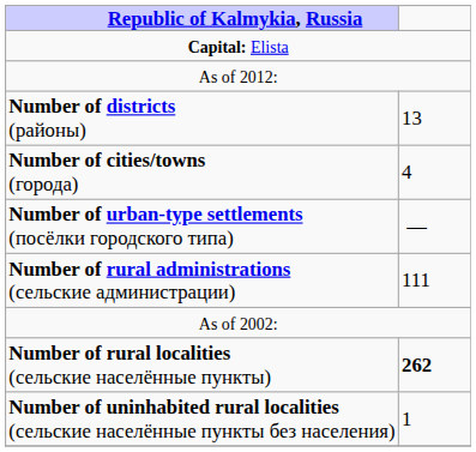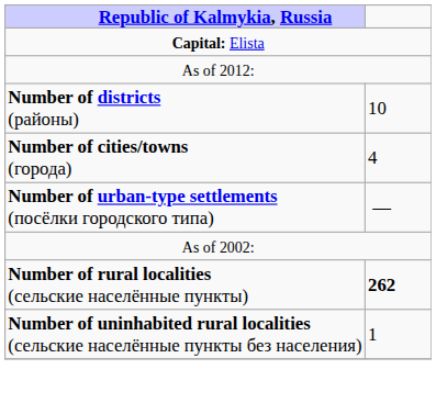Number of districts (районы) | column 2: 13 -> 10
- row: Number of rural administrations (сельские администрации) | 111
